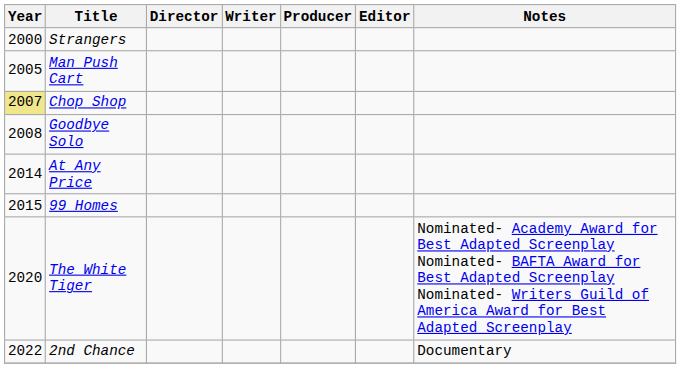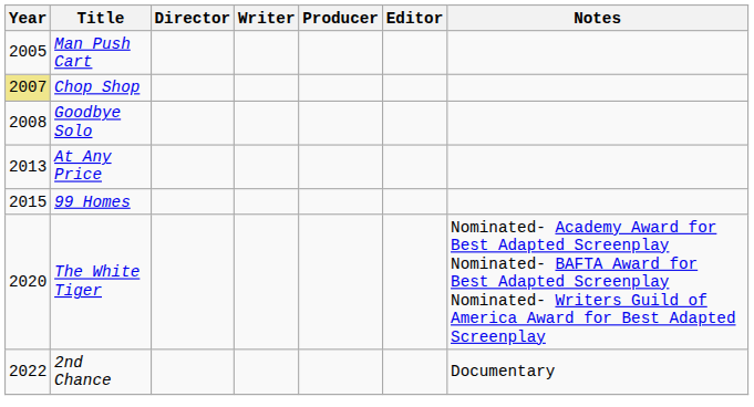- row: 2000 | Strangers
At Any Price | Year: 2014 -> 2013
